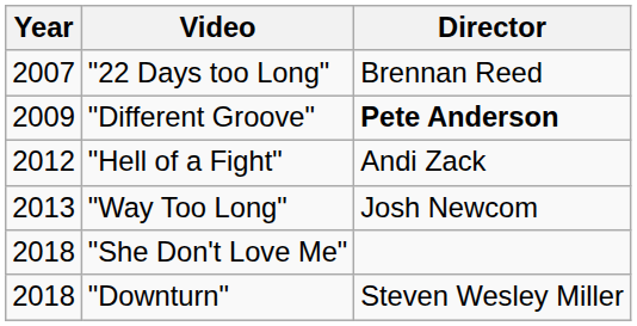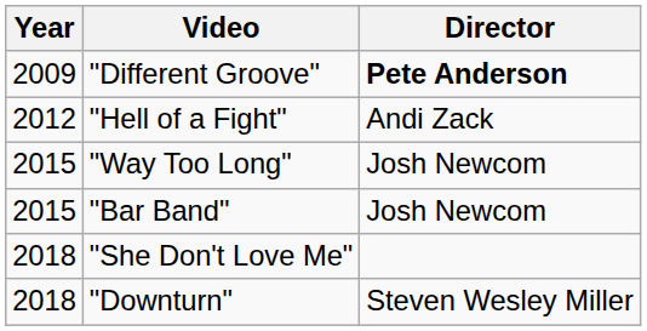- row: 2007 | "22 Days too Long" | Brennan Reed
"Way Too Long" | Year: 2013 -> 2015
+ row: 2015 | "Bar Band" | Josh Newcom
